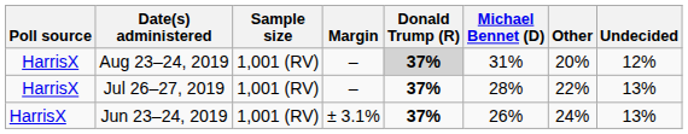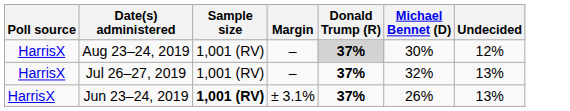- column: Other | 20% | 22% | 24%
Aug 23–24, 2019 | Michael Bennet (D): 31% -> 30%
Jul 26–27, 2019 | Michael Bennet (D): 28% -> 32%
Jun 23–24, 2019 | Sample size: normal -> bold
